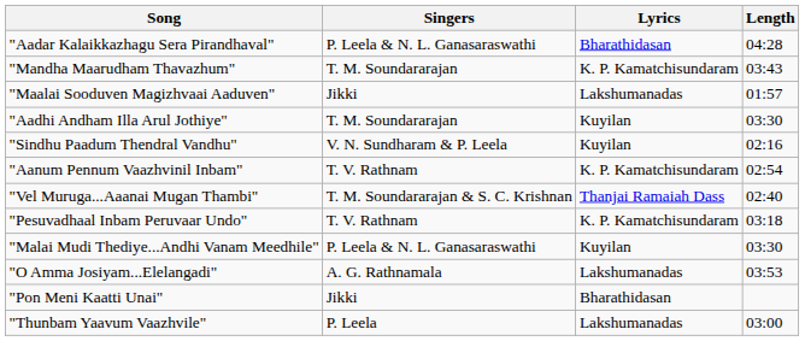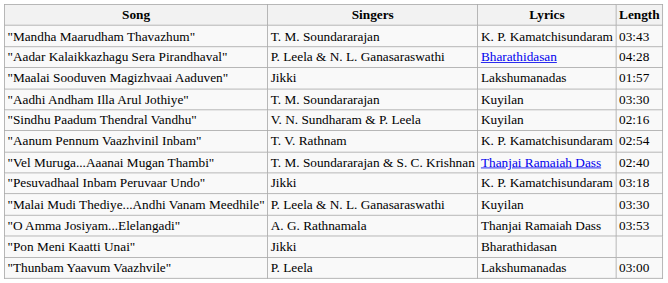rows swapped: "Mandha Maarudham Thavazhum" <-> "Aadar Kalaikkazhagu Sera Pirandhaval"
"Pesuvadhaal Inbam Peruvaar Undo" | Singers: T. V. Rathnam -> Jikki
"O Amma Josiyam...Elelangadi" | Lyrics: Lakshumanadas -> Thanjai Ramaiah Dass
